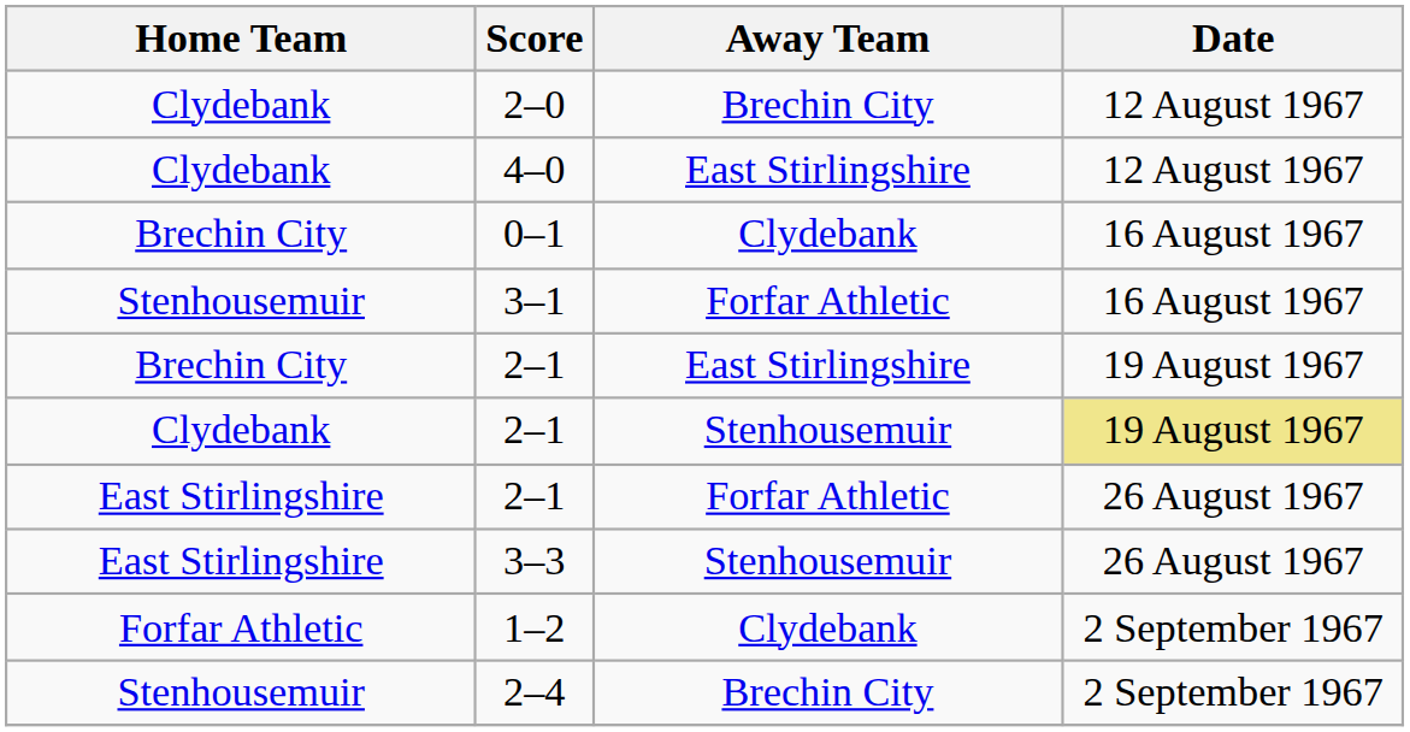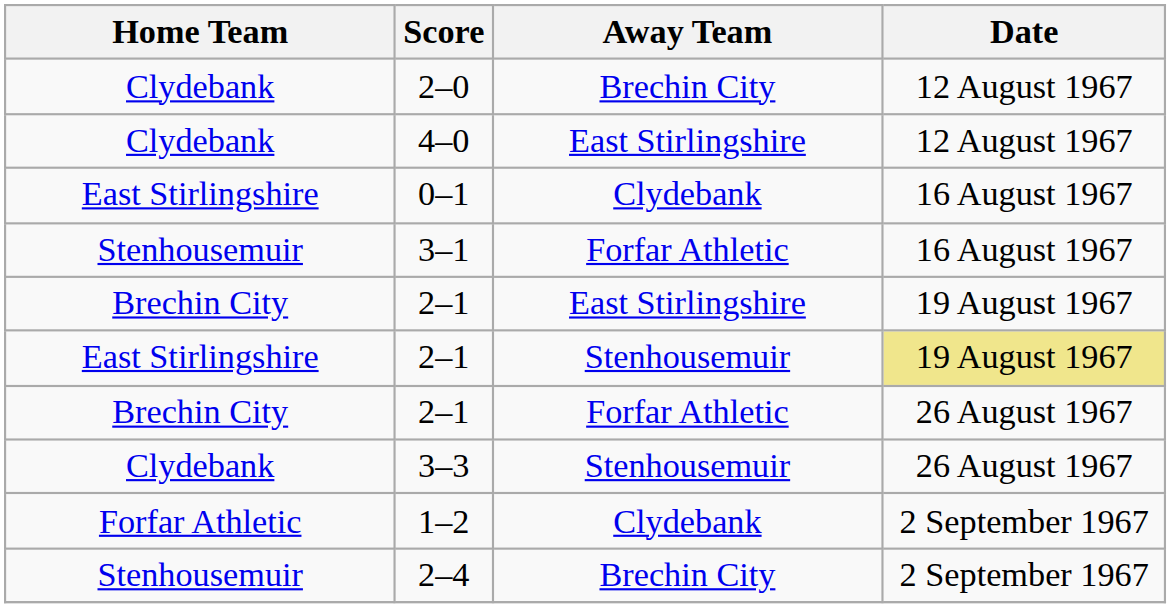0–1 | Home Team: Brechin City -> East Stirlingshire
2–1 / Stenhousemuir | Home Team: Clydebank -> East Stirlingshire
2–1 / Forfar Athletic | Home Team: East Stirlingshire -> Brechin City
3–3 | Home Team: East Stirlingshire -> Clydebank
